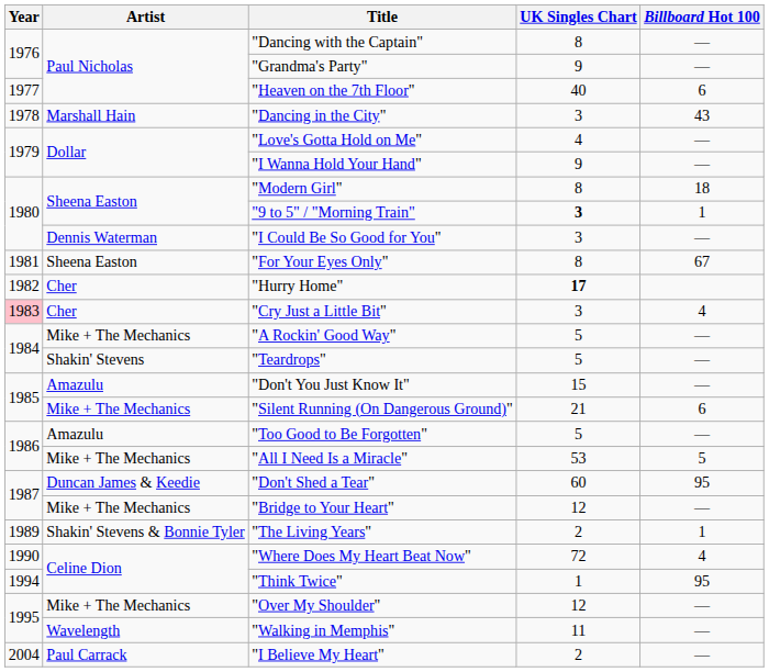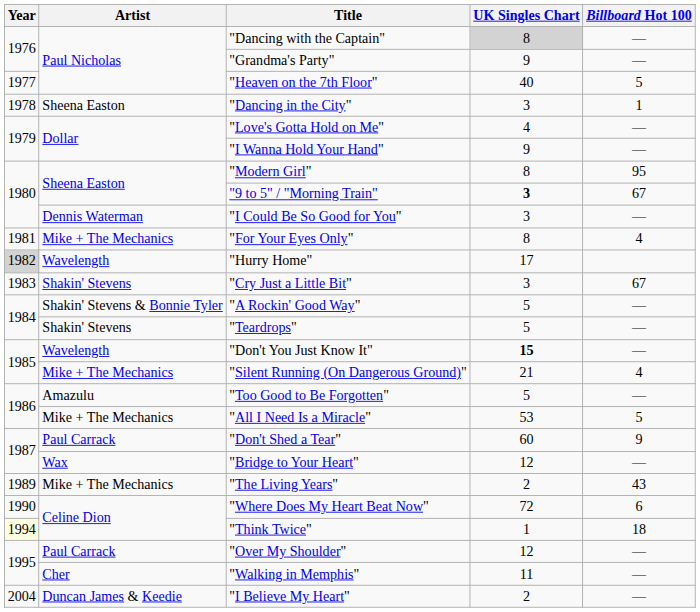"Dancing with the Captain" | UK Singles Chart: no background -> lightgrey background
"Heaven on the 7th Floor" | Billboard Hot 100: 6 -> 5
"Dancing in the City" | Artist: Marshall Hain -> Sheena Easton
"Dancing in the City" | Billboard Hot 100: 43 -> 1
"Modern Girl" | Billboard Hot 100: 18 -> 95
"9 to 5" / "Morning Train" | Billboard Hot 100: 1 -> 67
"For Your Eyes Only" | Artist: Sheena Easton -> Mike + The Mechanics
"For Your Eyes Only" | Billboard Hot 100: 67 -> 4
"Hurry Home" | Year: no background -> lightgrey background
"Hurry Home" | Artist: Cher -> Wavelength
"Hurry Home" | UK Singles Chart: bold -> normal
"Cry Just a Little Bit" | Year: pink background -> no background
"Cry Just a Little Bit" | Artist: Cher -> Shakin' Stevens
"Cry Just a Little Bit" | Billboard Hot 100: 4 -> 67
"A Rockin' Good Way" | Artist: Mike + The Mechanics -> Shakin' Stevens & Bonnie Tyler
"Don't You Just Know It" | Artist: Amazulu -> Wavelength
"Don't You Just Know It" | UK Singles Chart: normal -> bold
"Silent Running (On Dangerous Ground)" | Billboard Hot 100: 6 -> 4
"Don't Shed a Tear" | Artist: Duncan James & Keedie -> Paul Carrack
"Don't Shed a Tear" | Billboard Hot 100: 95 -> 9
"Bridge to Your Heart" | Artist: Mike + The Mechanics -> Wax
"The Living Years" | Artist: Shakin' Stevens & Bonnie Tyler -> Mike + The Mechanics
"The Living Years" | Billboard Hot 100: 1 -> 43
"Where Does My Heart Beat Now" | Billboard Hot 100: 4 -> 6
"Think Twice" | Year: no background -> lightyellow background
"Think Twice" | Billboard Hot 100: 95 -> 18
"Over My Shoulder" | Artist: Mike + The Mechanics -> Paul Carrack
"Walking in Memphis" | Artist: Wavelength -> Cher
"I Believe My Heart" | Artist: Paul Carrack -> Duncan James & Keedie
